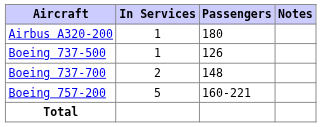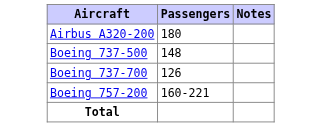- column: In Services | 1 | 1 | 2 | 5
Boeing 737-500 | Passengers: 126 -> 148
Boeing 737-700 | Passengers: 148 -> 126
